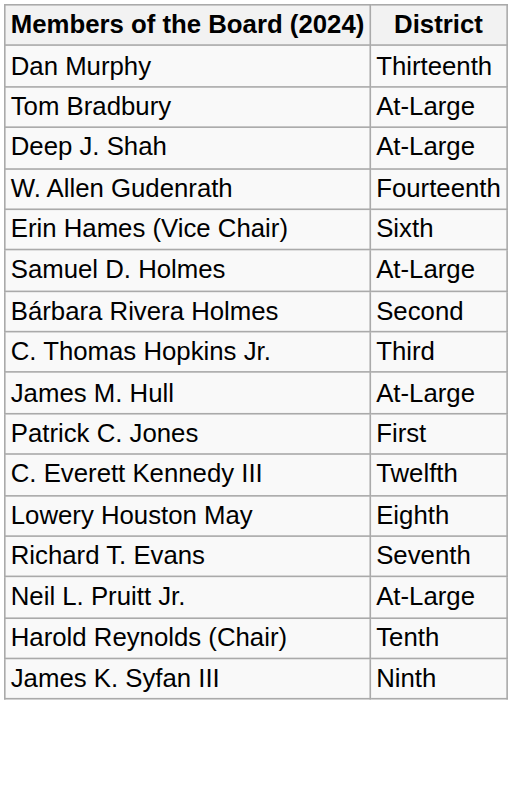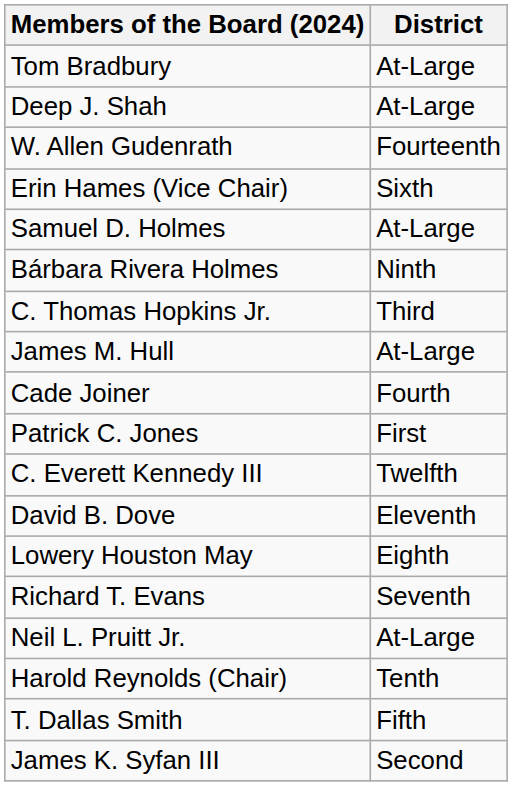- row: Dan Murphy | Thirteenth
Bárbara Rivera Holmes | District: Second -> Ninth
+ row: Cade Joiner | Fourth
+ row: David B. Dove | Eleventh
+ row: T. Dallas Smith | Fifth
James K. Syfan III | District: Ninth -> Second
